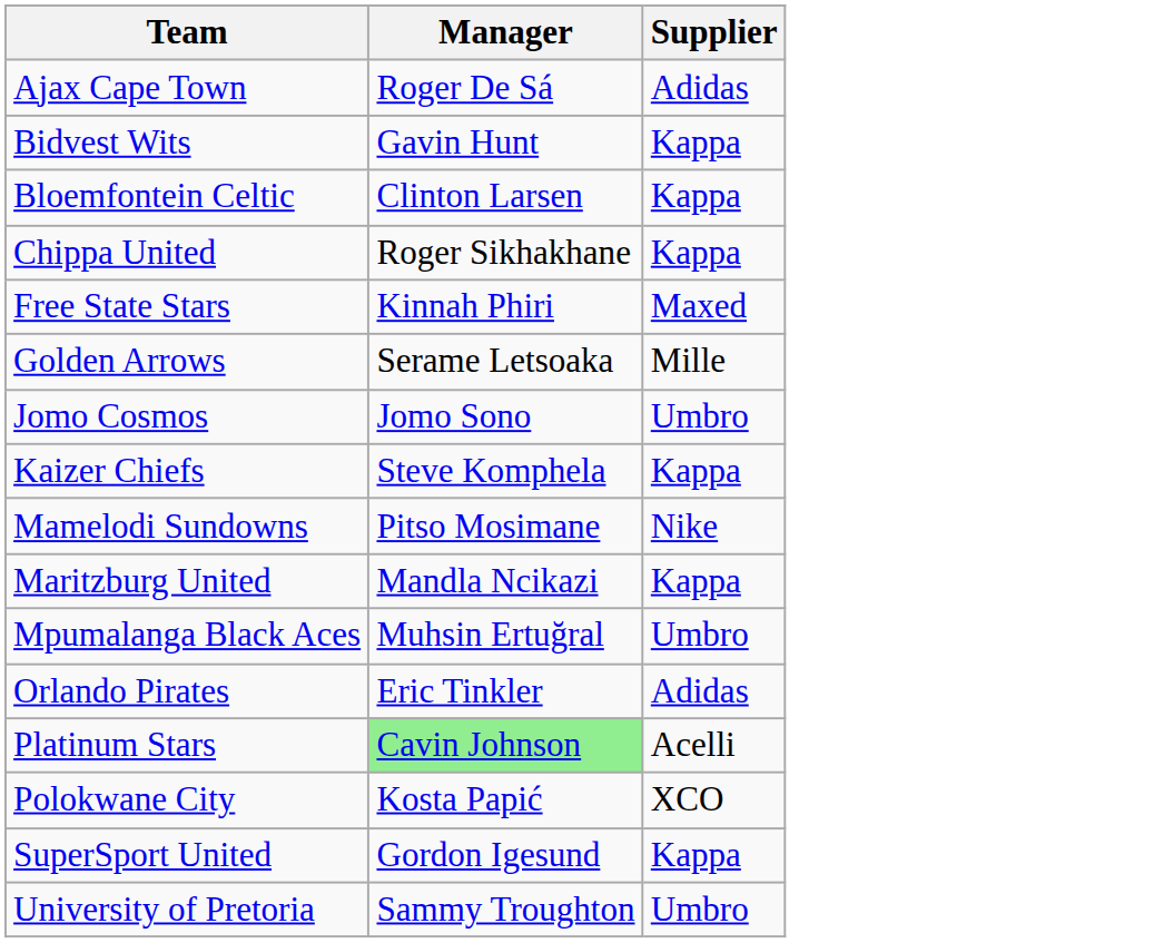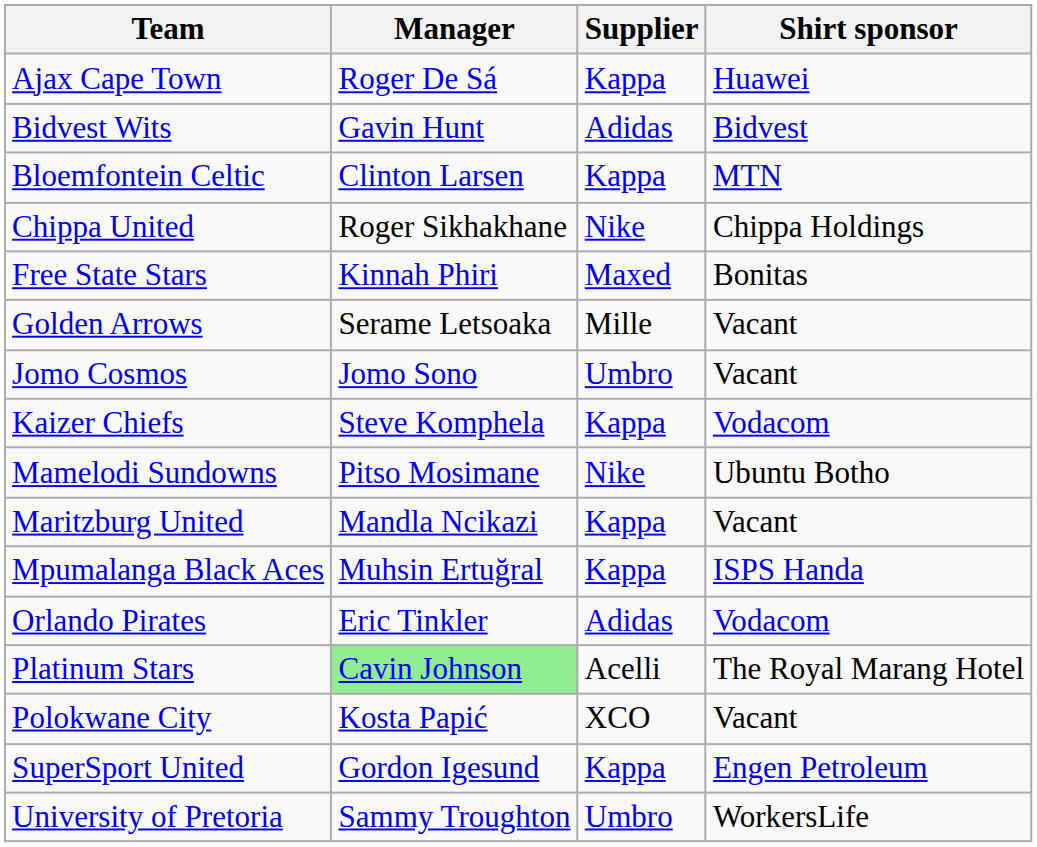+ column: Shirt sponsor | Huawei | Bidvest | MTN | Chippa Holdings | Bonitas | Vacant | Vacant | Vodacom | Ubuntu Botho | Vacant | ISPS Handa | Vodacom | The Royal Marang Hotel | Vacant | Engen Petroleum | WorkersLife
Ajax Cape Town | Supplier: Adidas -> Kappa
Bidvest Wits | Supplier: Kappa -> Adidas
Chippa United | Supplier: Kappa -> Nike
Mpumalanga Black Aces | Supplier: Umbro -> Kappa
